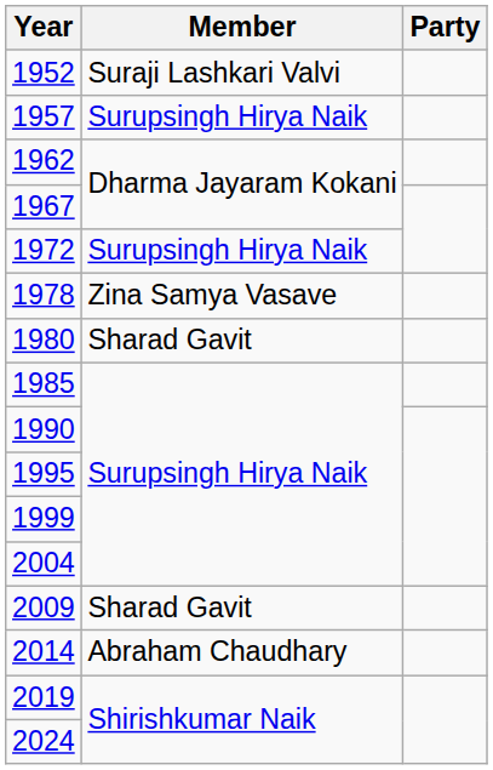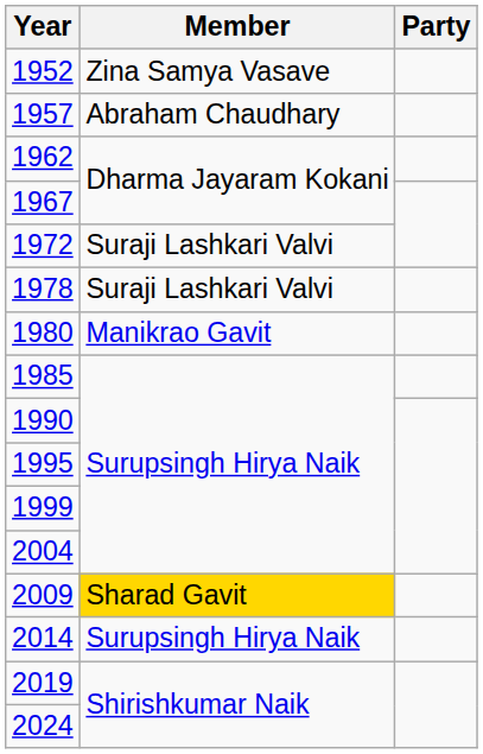1952 | Member: Suraji Lashkari Valvi -> Zina Samya Vasave
1957 | Member: Surupsingh Hirya Naik -> Abraham Chaudhary
1972 | Member: Surupsingh Hirya Naik -> Suraji Lashkari Valvi
1978 | Member: Zina Samya Vasave -> Suraji Lashkari Valvi
1980 | Member: Sharad Gavit -> Manikrao Gavit
2009 | Member: no background -> gold background
2014 | Member: Abraham Chaudhary -> Surupsingh Hirya Naik
